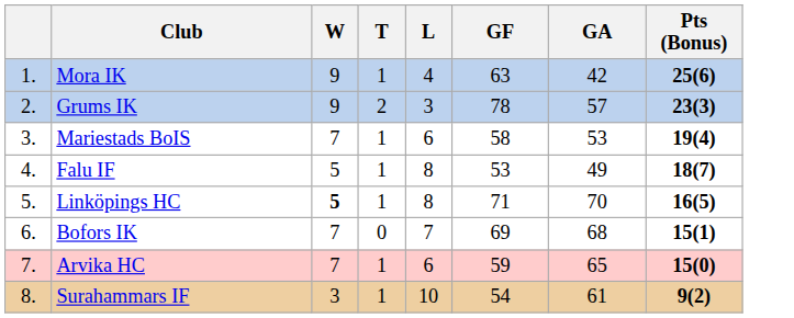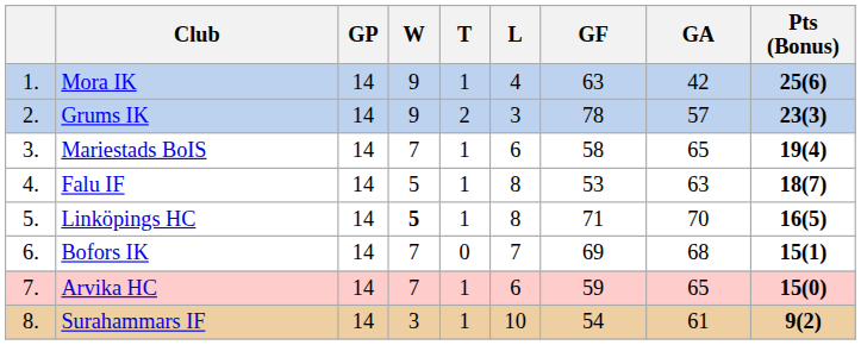+ column: GP | 14 | 14 | 14 | 14 | 14 | 14 | 14 | 14
Mariestads BoIS | GA: 53 -> 65
Falu IF | GA: 49 -> 63
